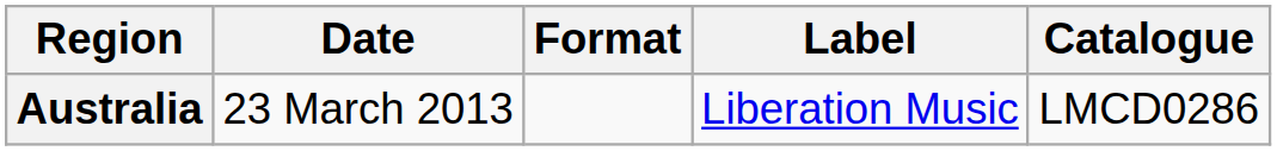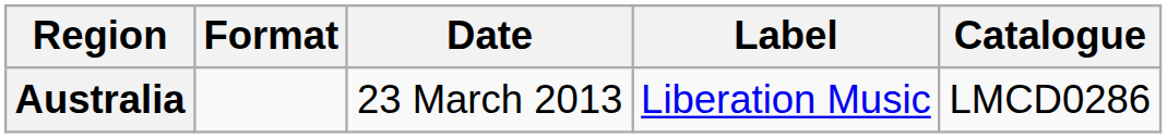columns swapped: Date <-> Format
